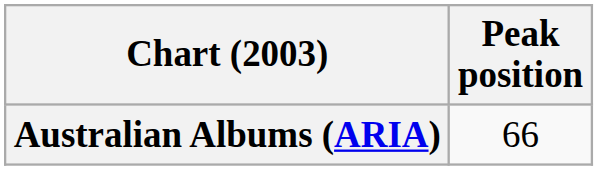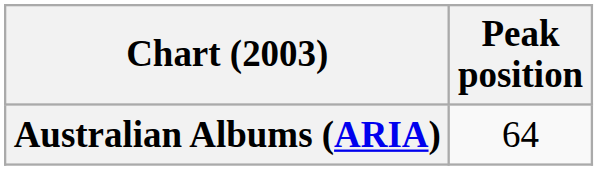Australian Albums (ARIA) | Peak position: 66 -> 64
